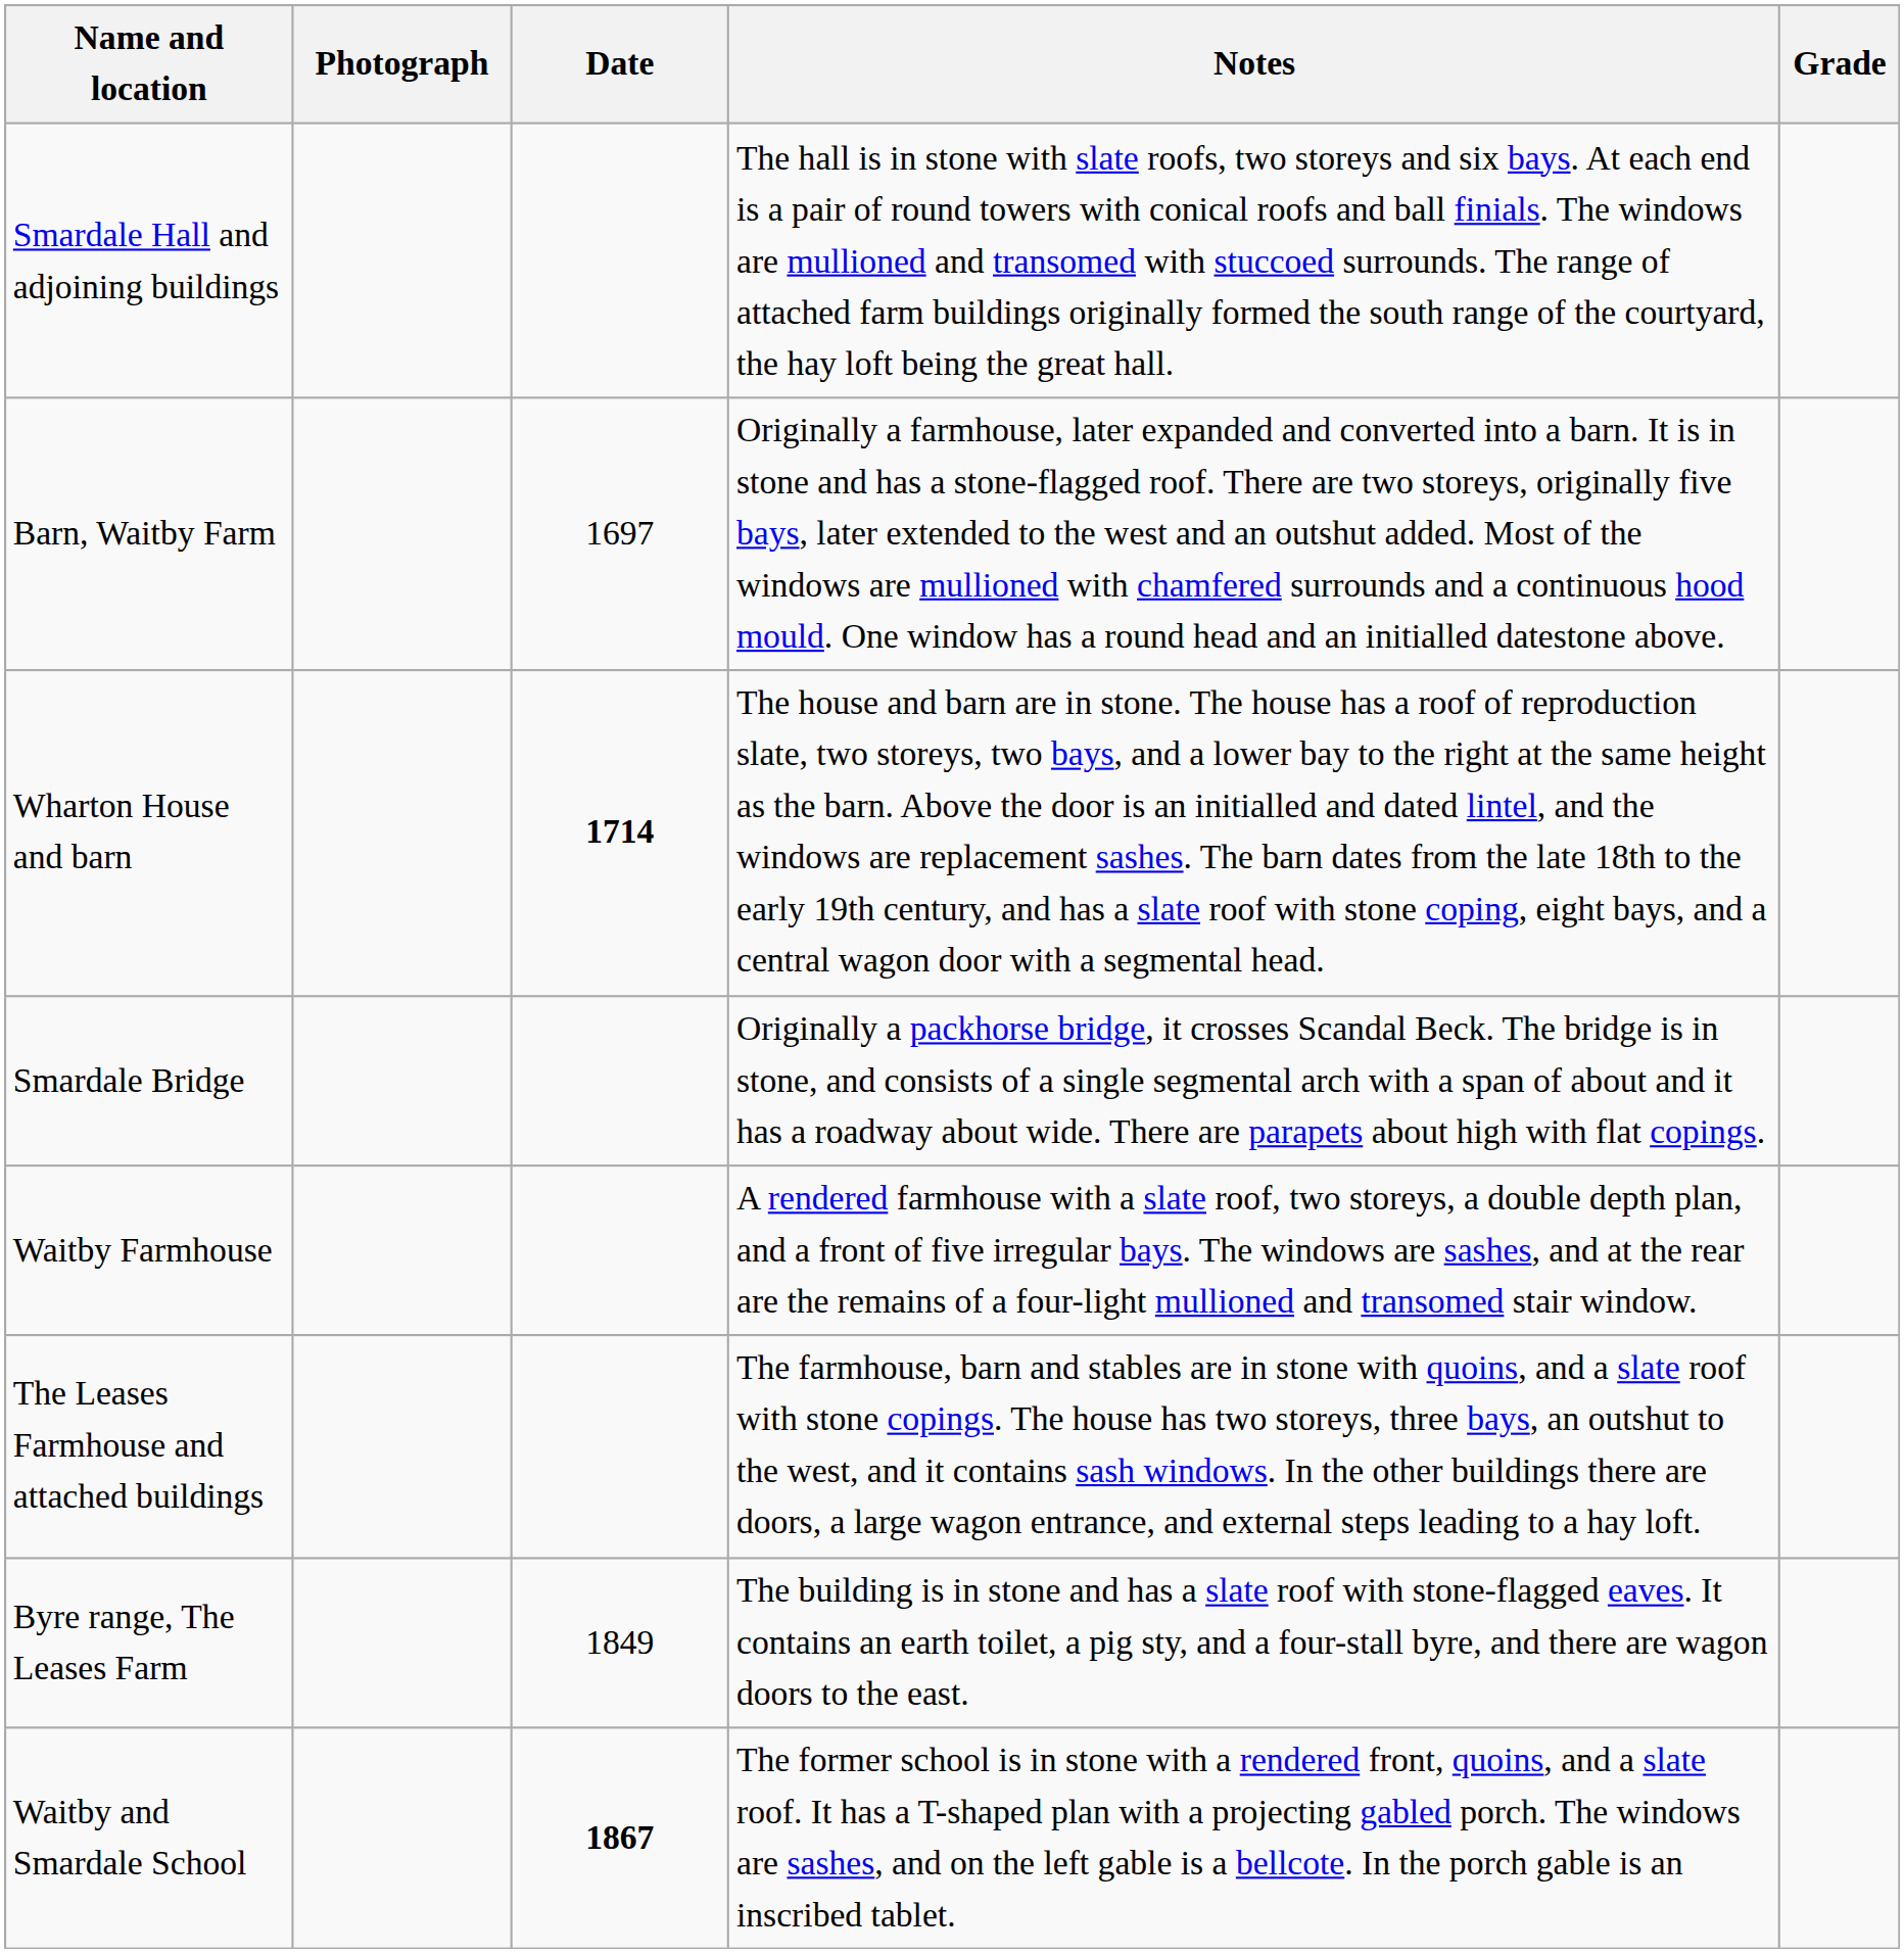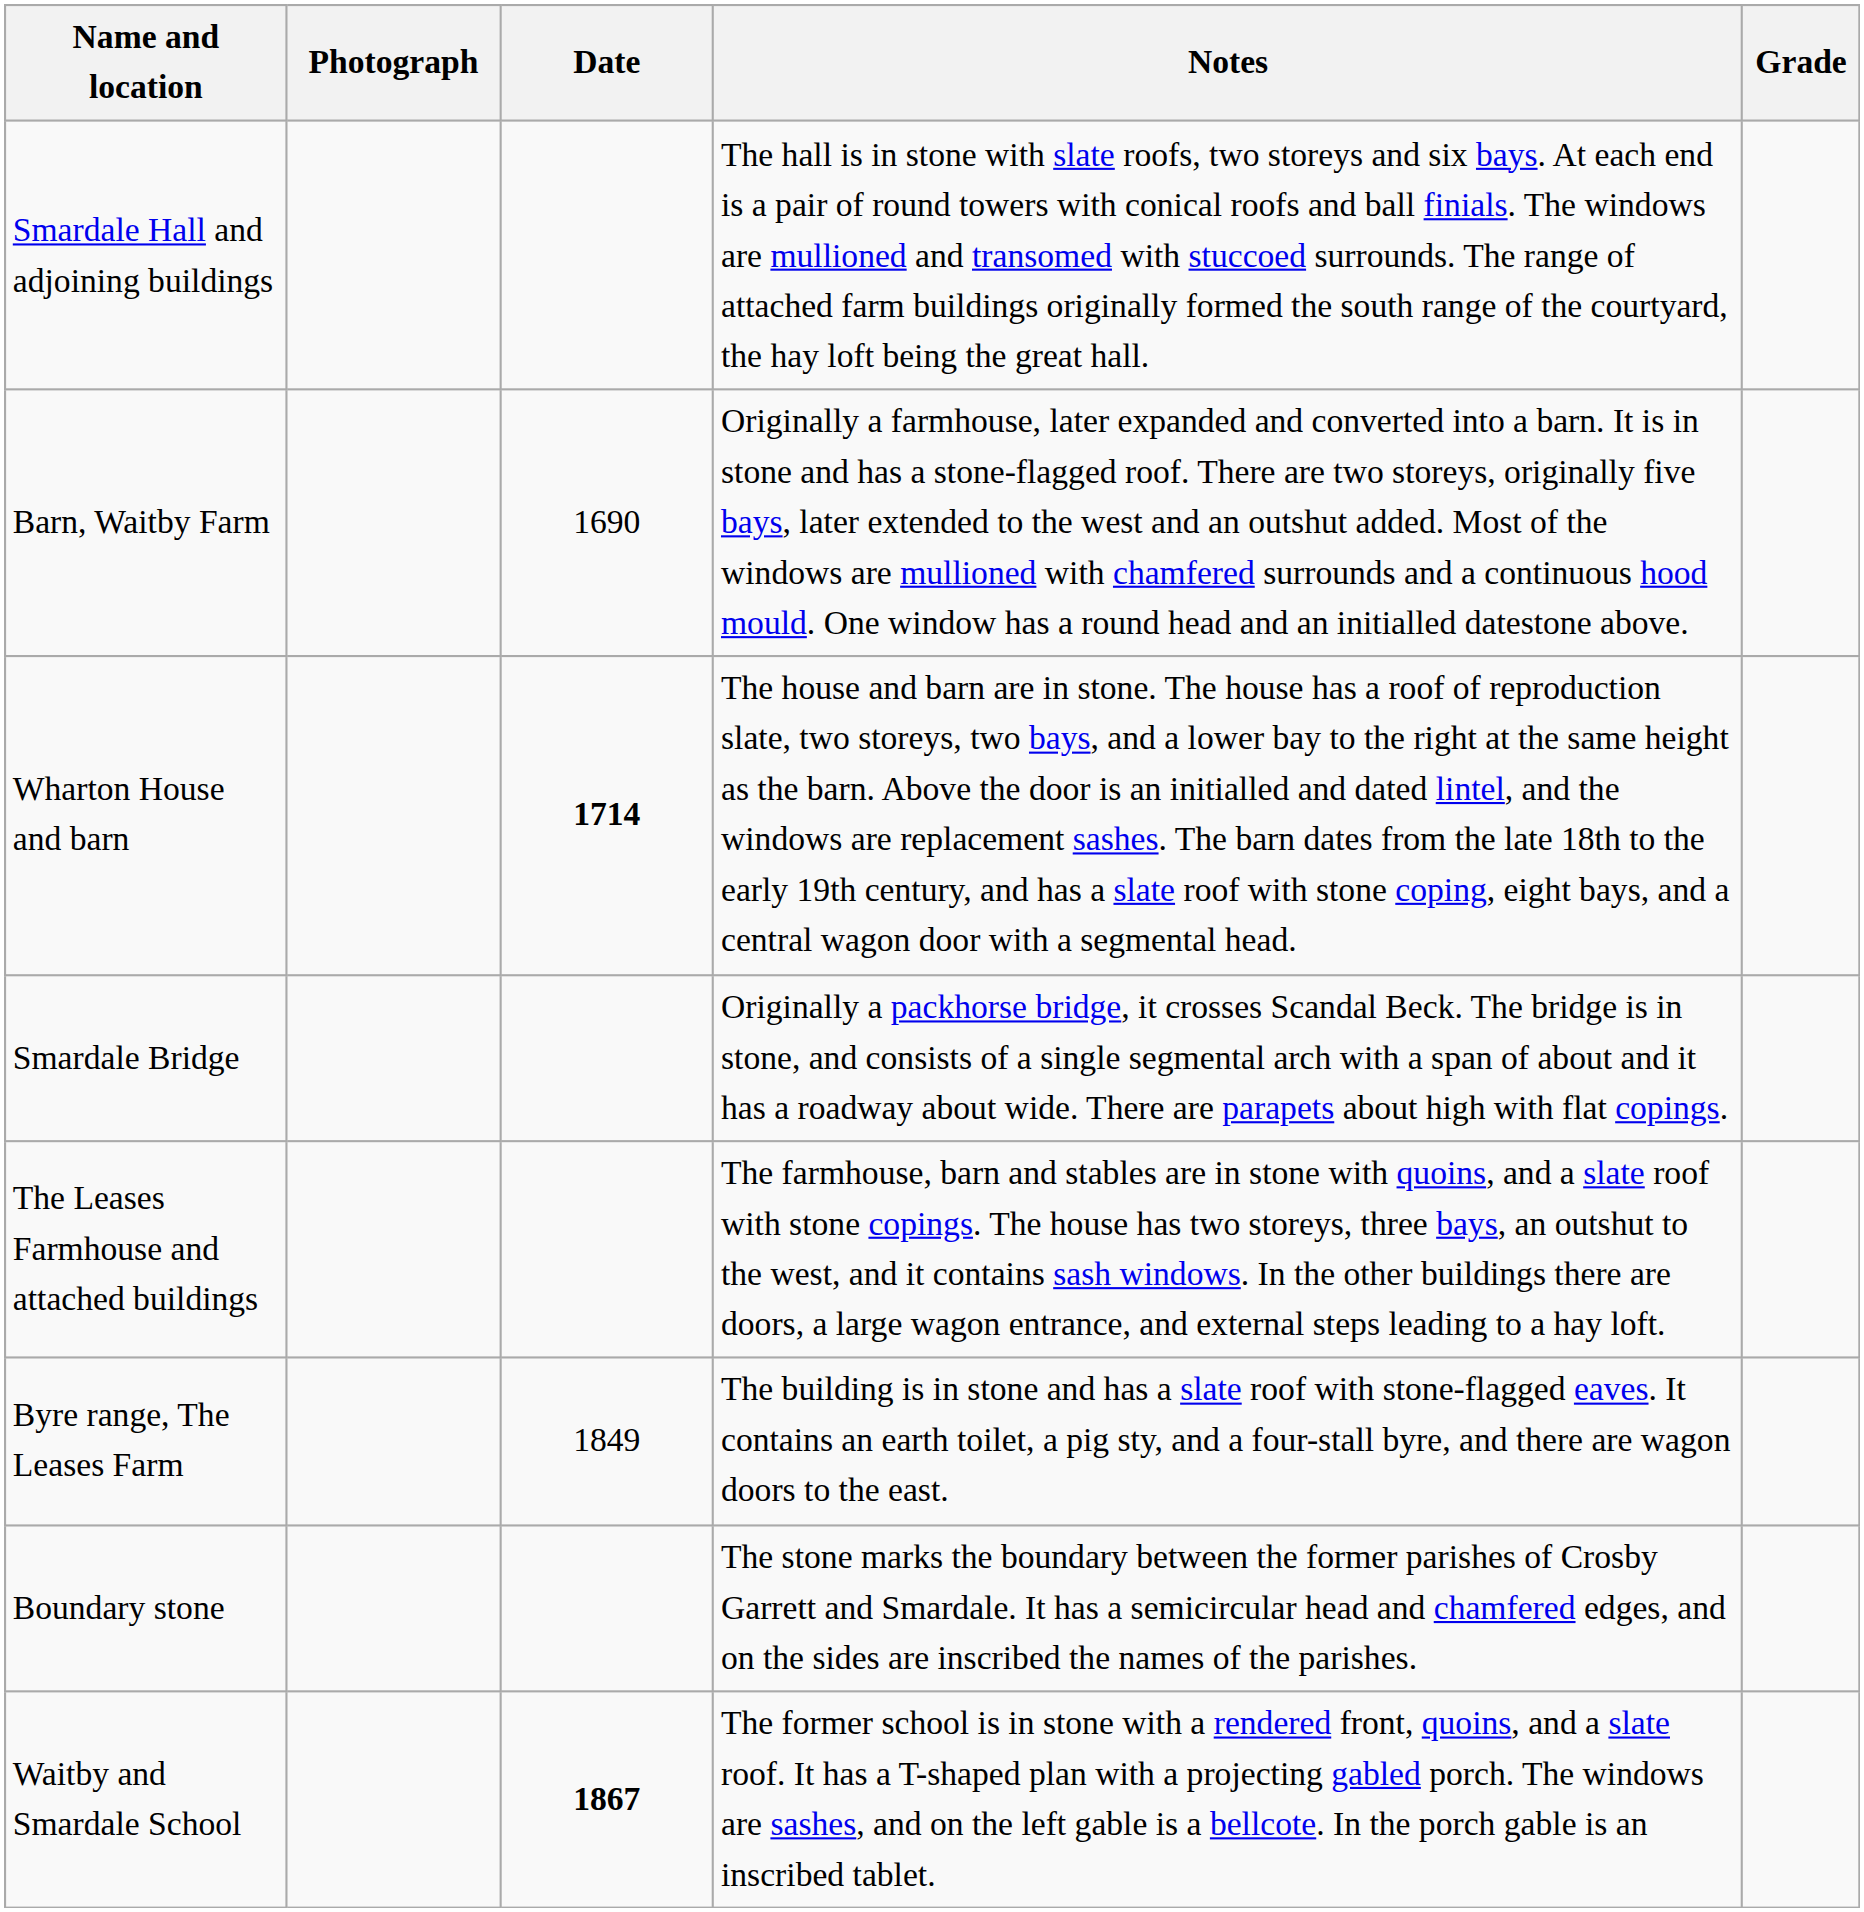Barn, Waitby Farm | Date: 1697 -> 1690
- row: Waitby Farmhouse | A rendered farmhouse with a slate roof, two storeys, a double depth plan, and a front of five irregular bays. The windows are sashes, and at the rear are the remains of a four-light mullioned and transomed stair window.
+ row: Boundary stone | The stone marks the boundary between the former parishes of Crosby Garrett and Smardale. It has a semicircular head and chamfered edges, and on the sides are inscribed the names of the parishes.
